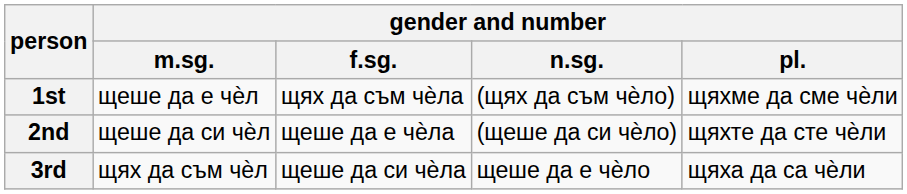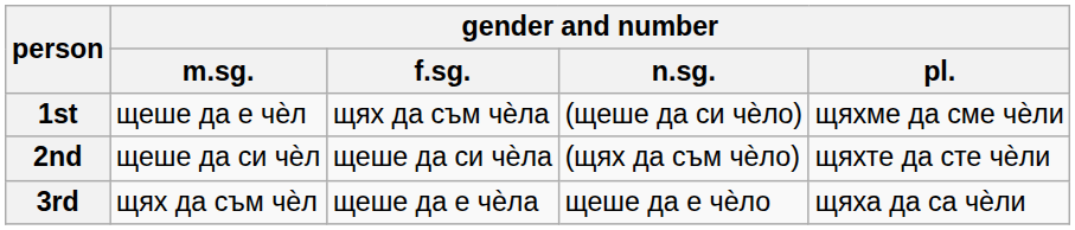1st | gender and number / n.sg.: (щях да съм чѐло) -> (щеше да си чѐлo)
2nd | gender and number / f.sg.: щеше да е чѐла -> щеше да си чѐла
2nd | gender and number / n.sg.: (щеше да си чѐлo) -> (щях да съм чѐло)
3rd | gender and number / f.sg.: щеше да си чѐла -> щеше да е чѐла
